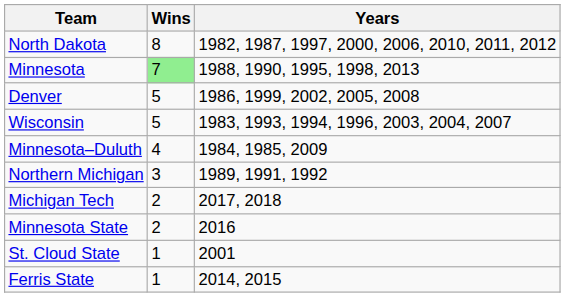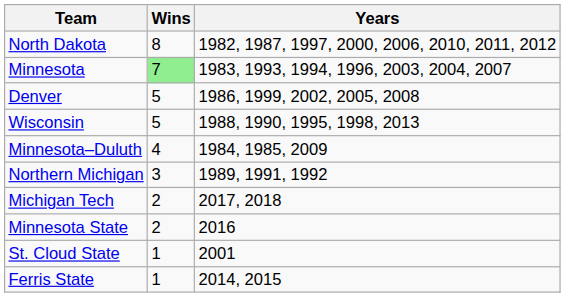Minnesota | Years: 1988, 1990, 1995, 1998, 2013 -> 1983, 1993, 1994, 1996, 2003, 2004, 2007
Wisconsin | Years: 1983, 1993, 1994, 1996, 2003, 2004, 2007 -> 1988, 1990, 1995, 1998, 2013
